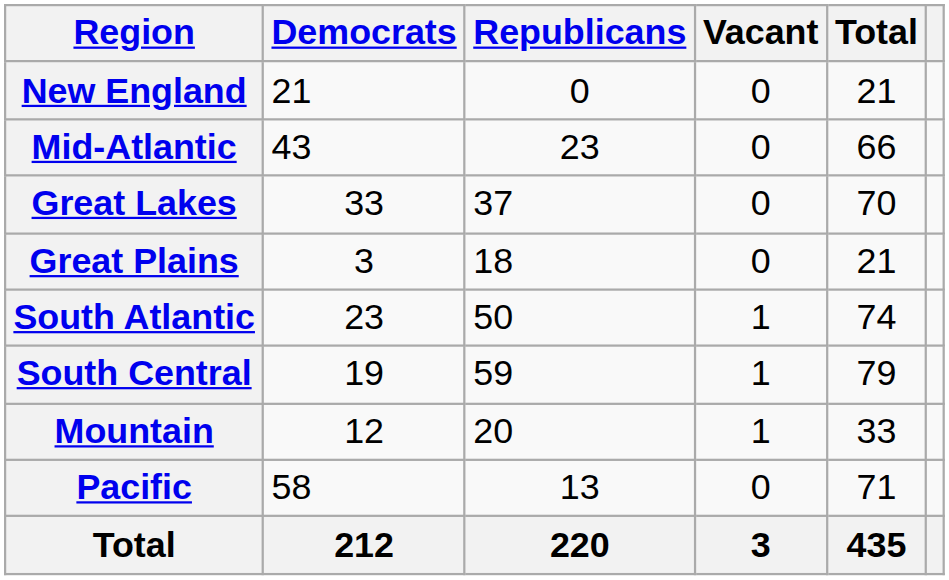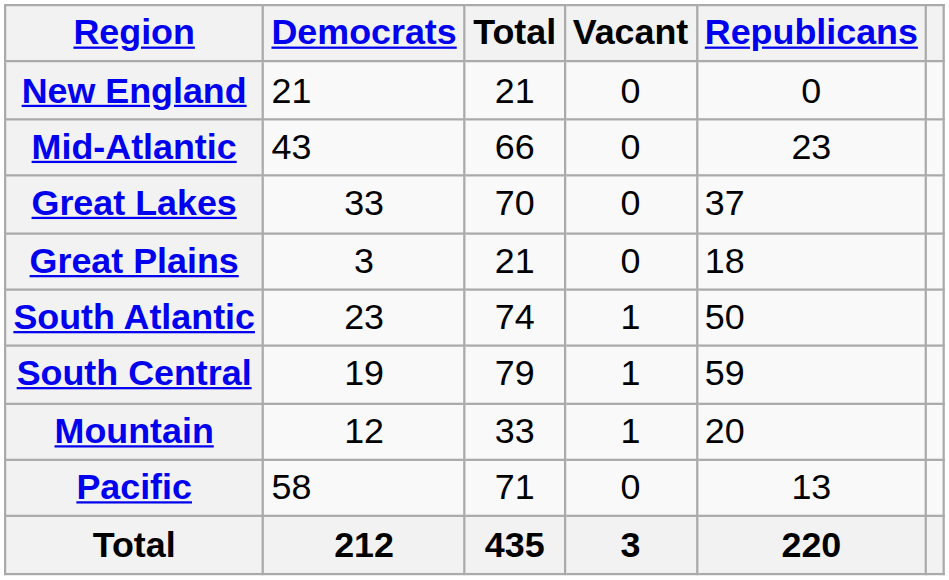columns swapped: Republicans <-> Total
